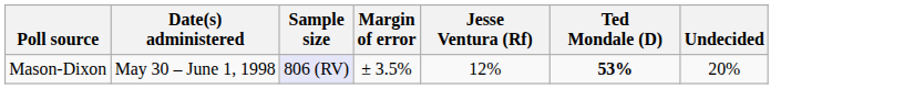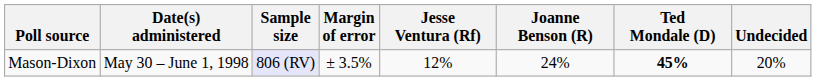+ column: Joanne Benson (R) | 24%
Mason-Dixon | Ted Mondale (D): 53% -> 45%
